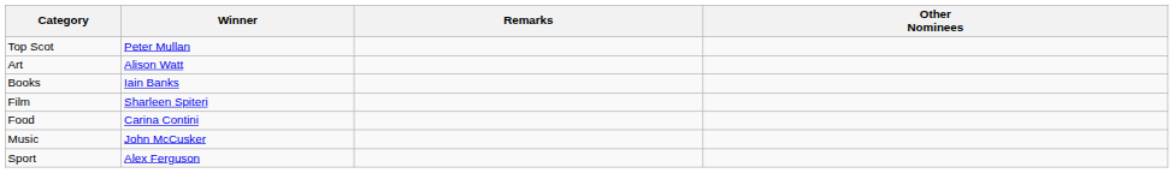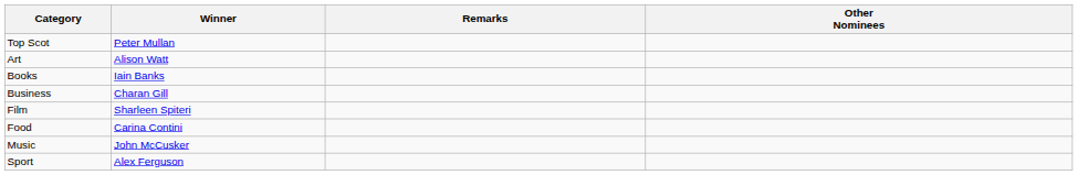+ row: Business | Charan Gill
